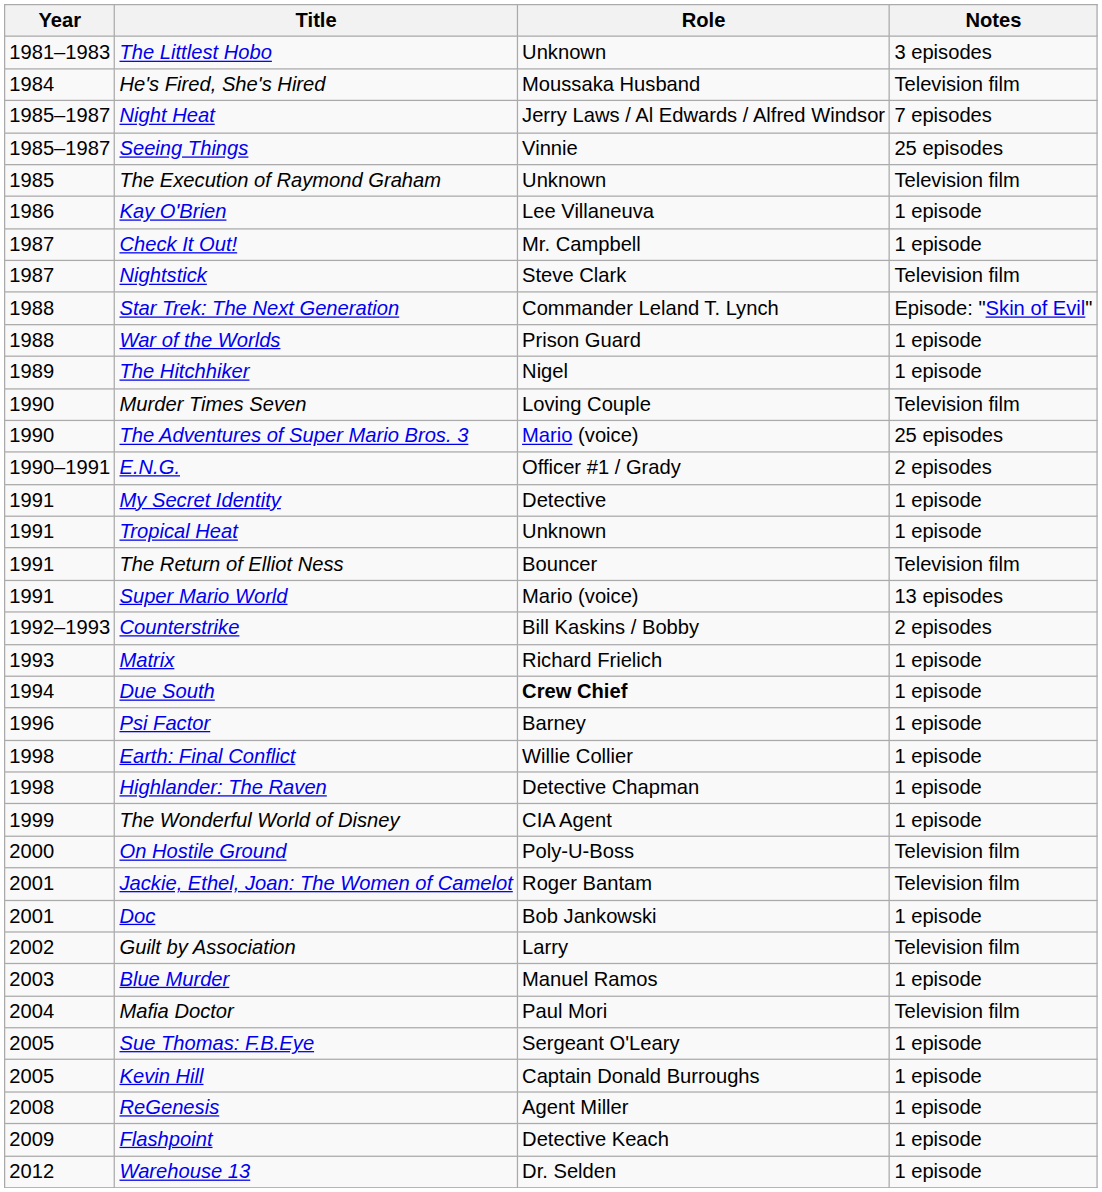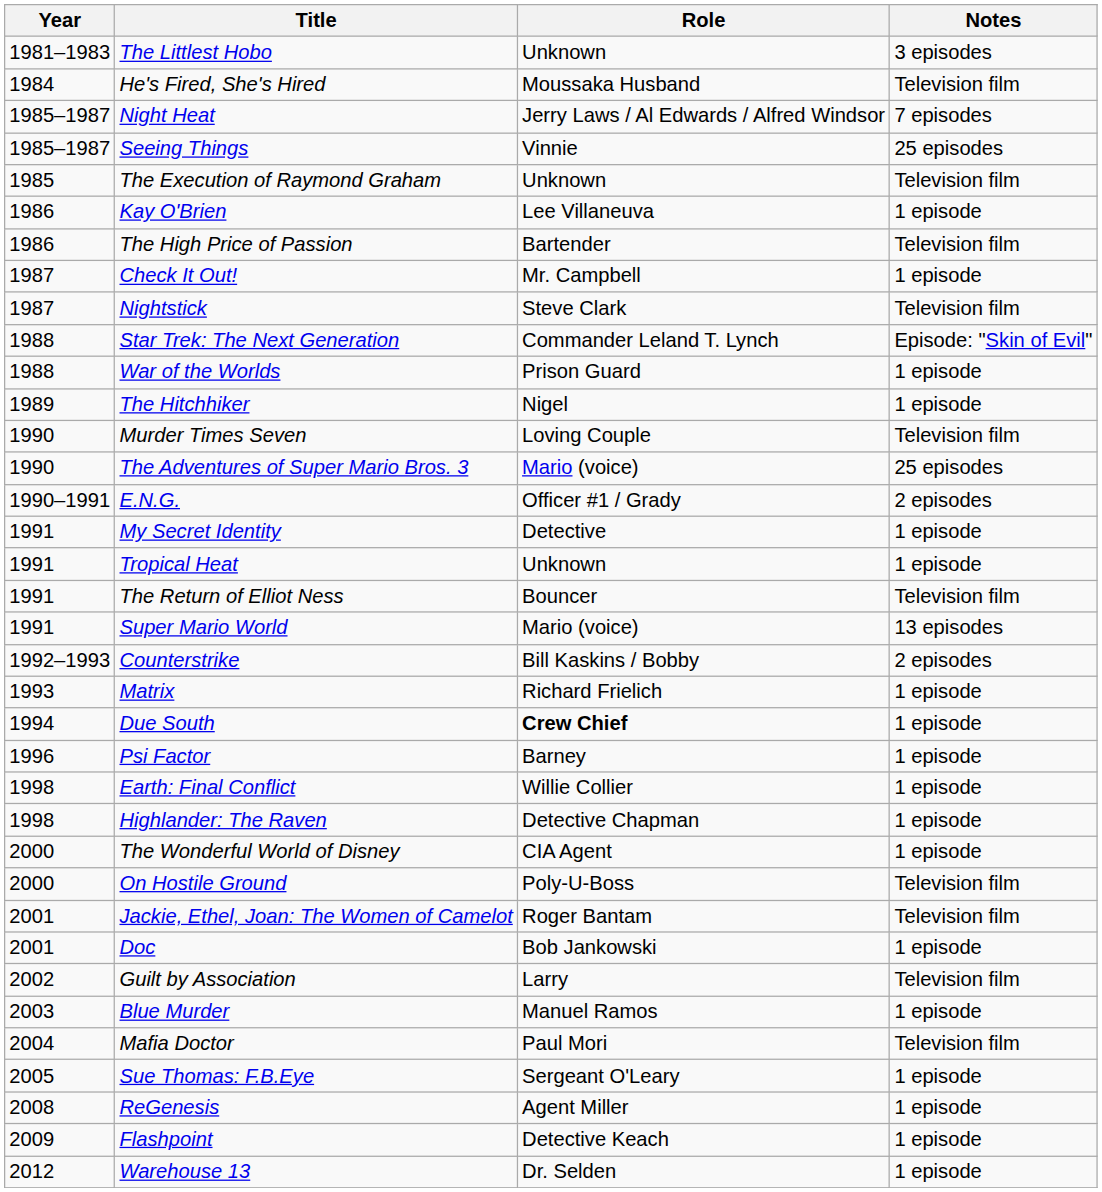+ row: 1986 | The High Price of Passion | Bartender | Television film
The Wonderful World of Disney | Year: 1999 -> 2000
- row: 2005 | Kevin Hill | Captain Donald Burroughs | 1 episode
